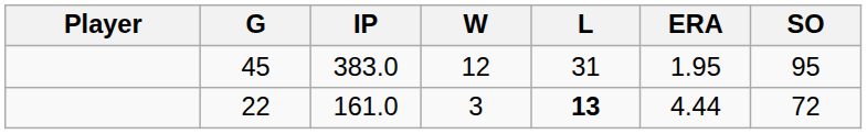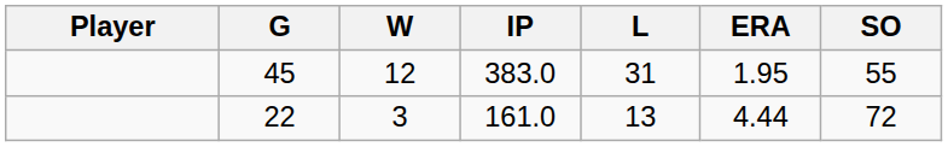columns swapped: IP <-> W
45 | SO: 95 -> 55
22 | L: bold -> normal
